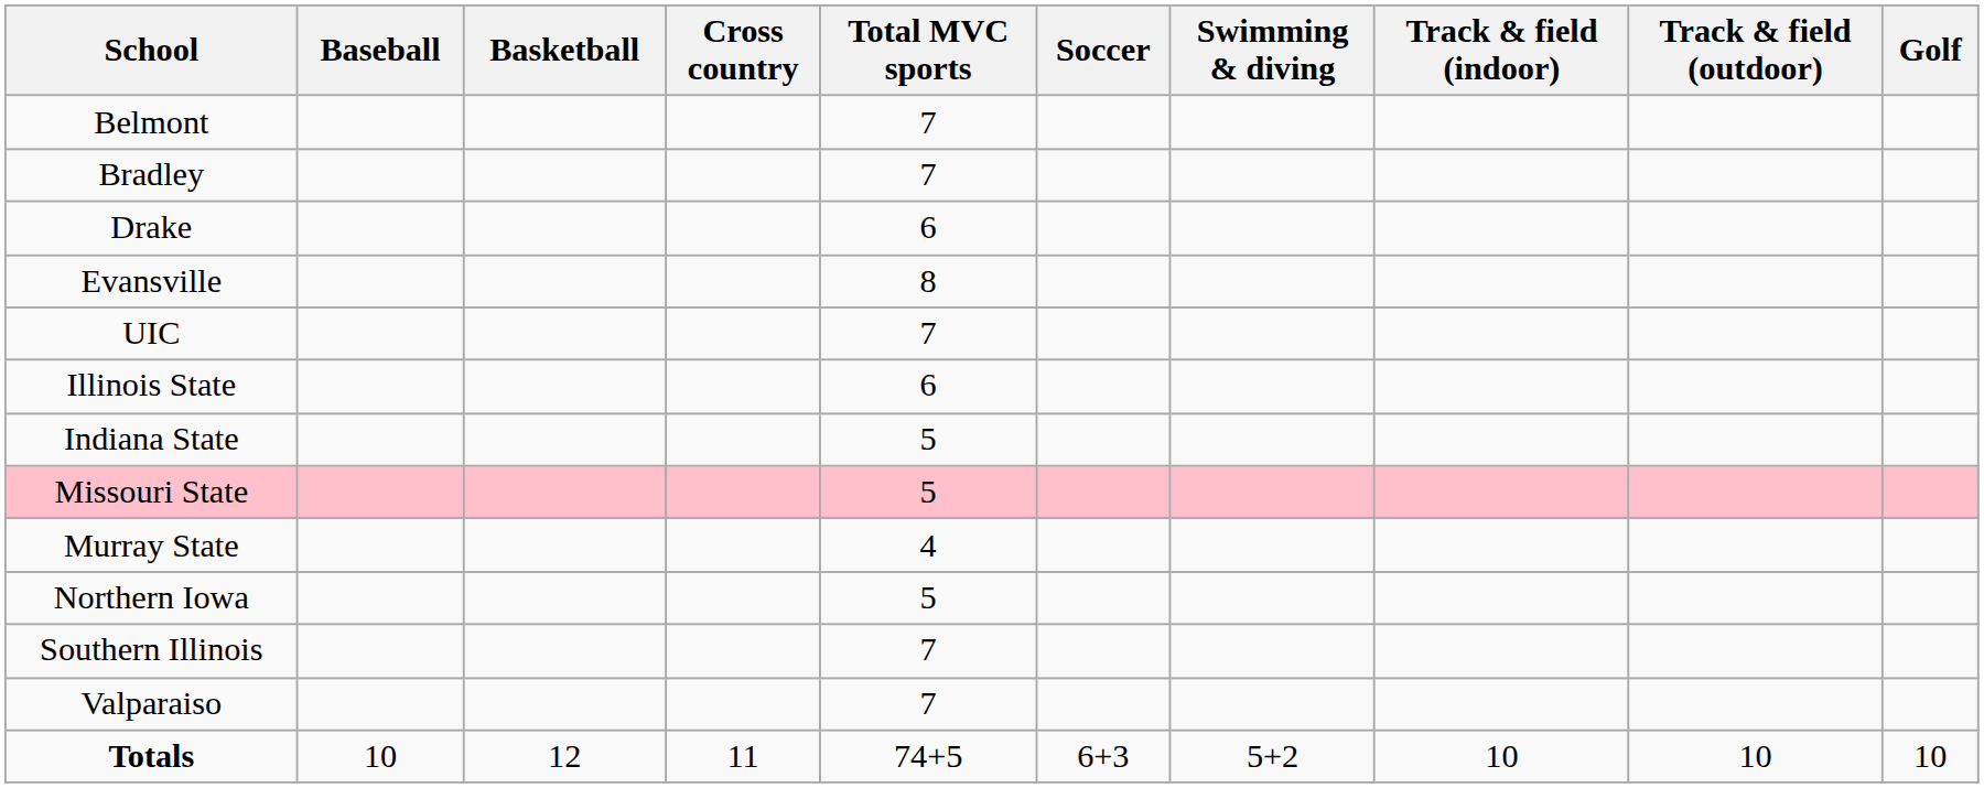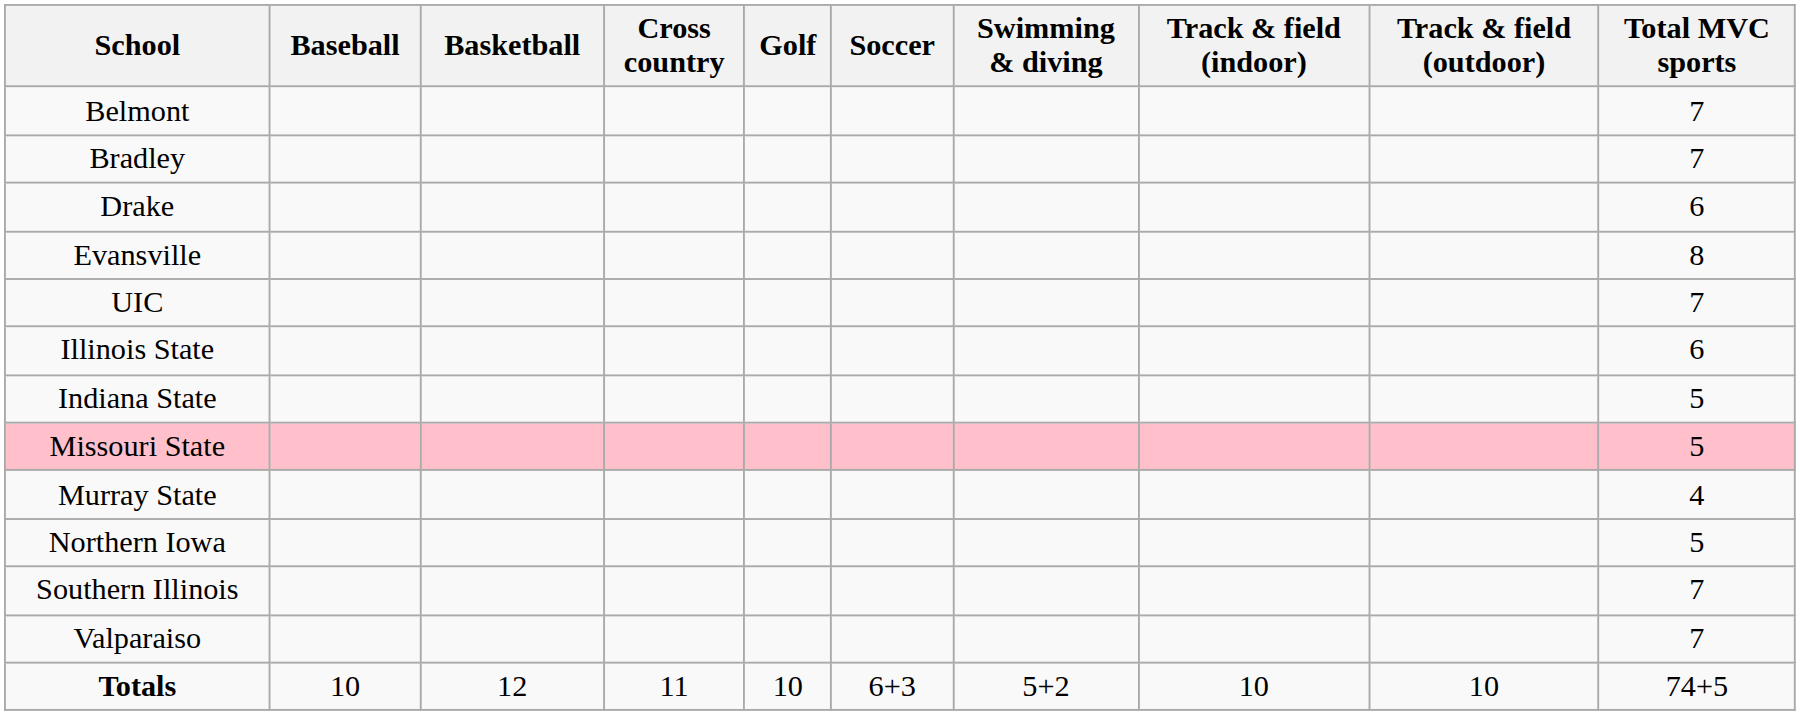columns swapped: Golf <-> Total MVC sports
